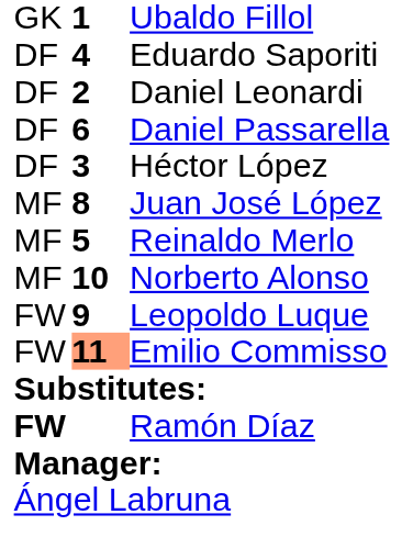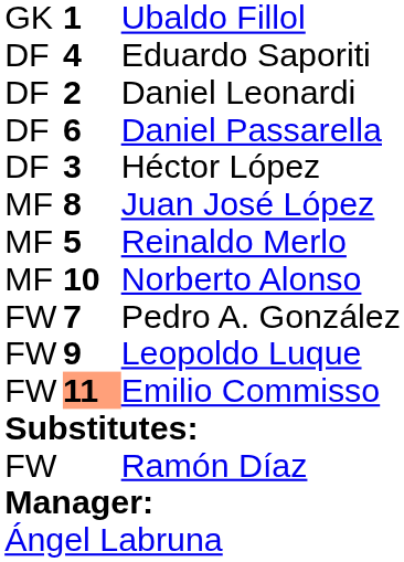+ row: FW | 7 | Pedro A. González
Ramón Díaz | column 1: bold -> normal
